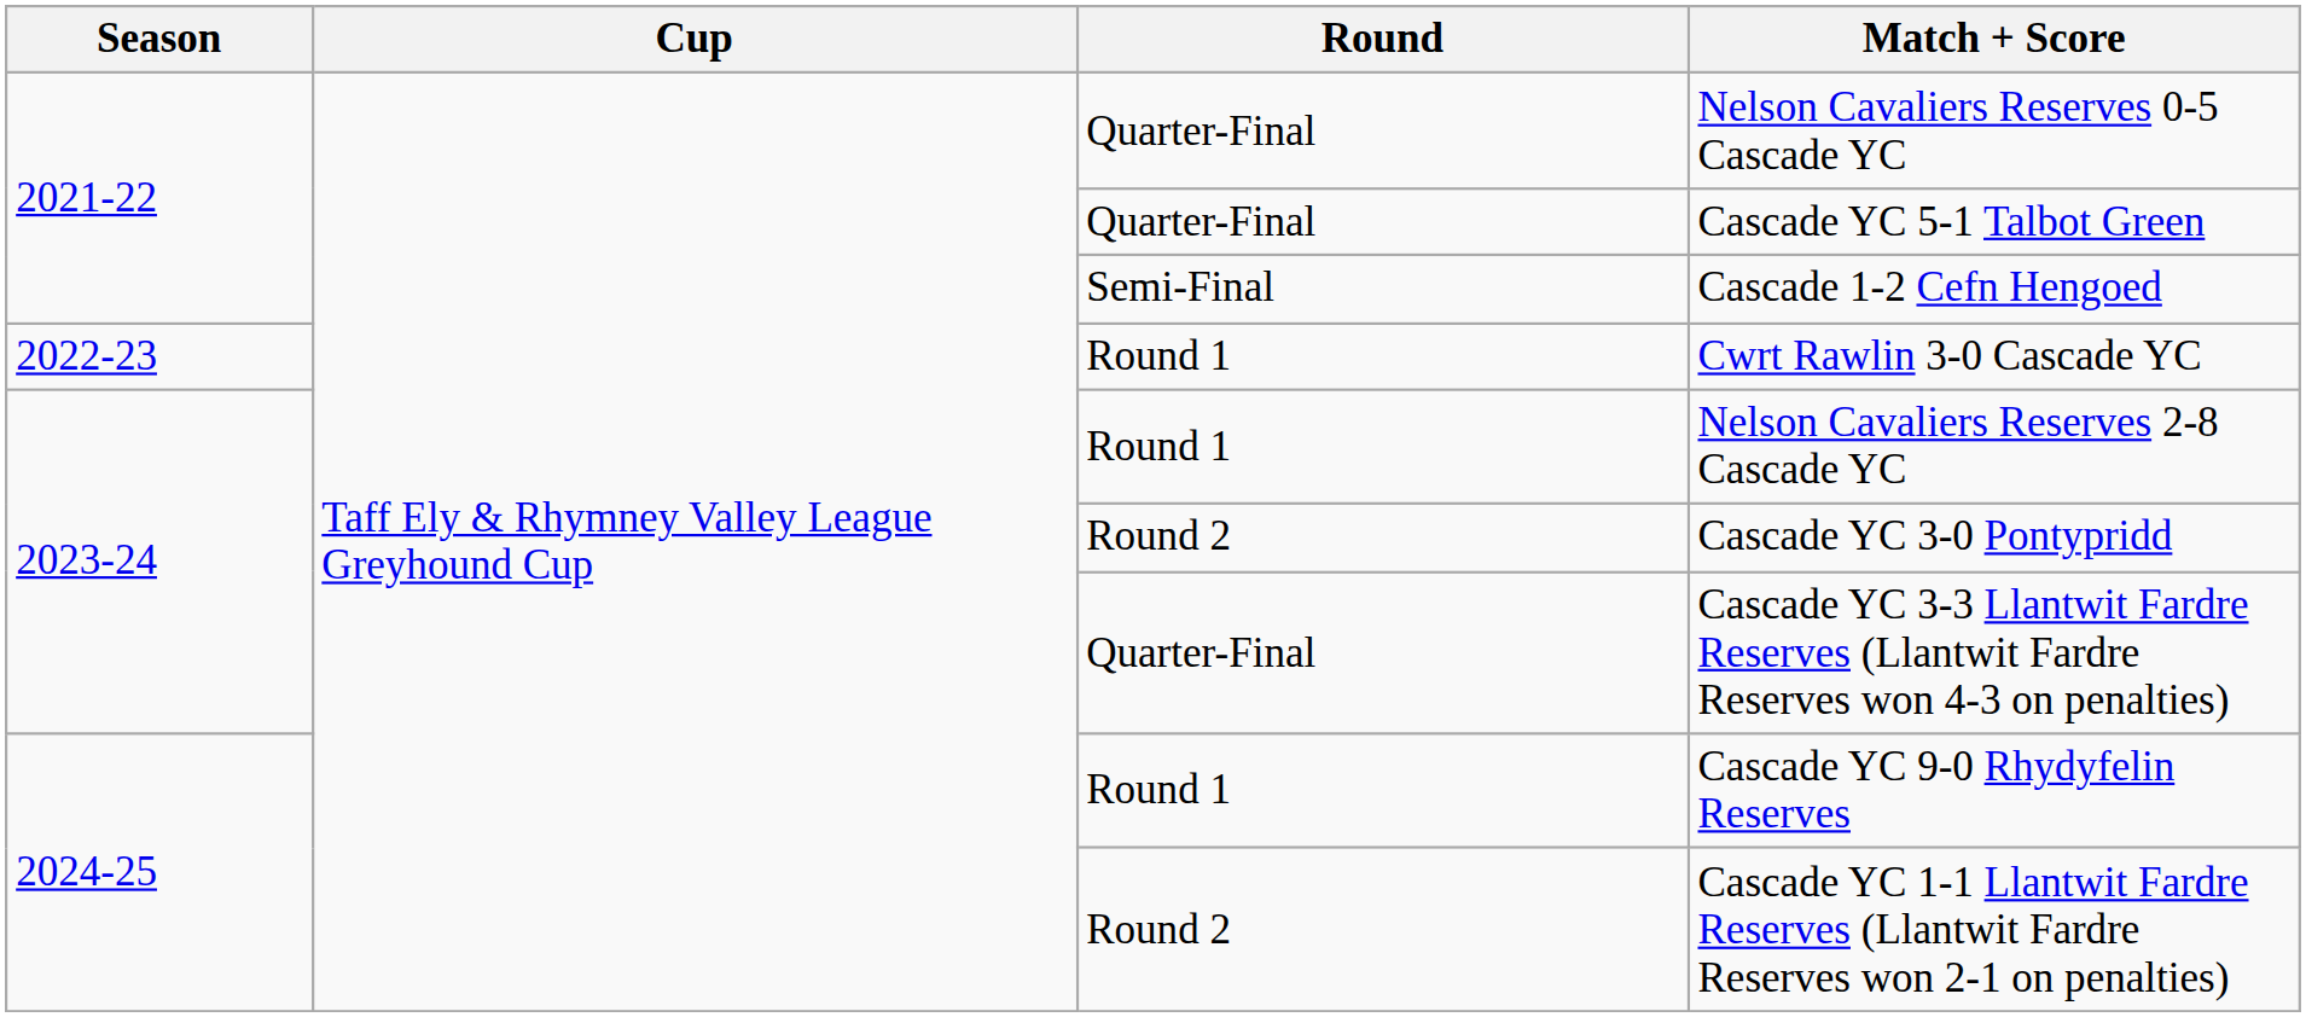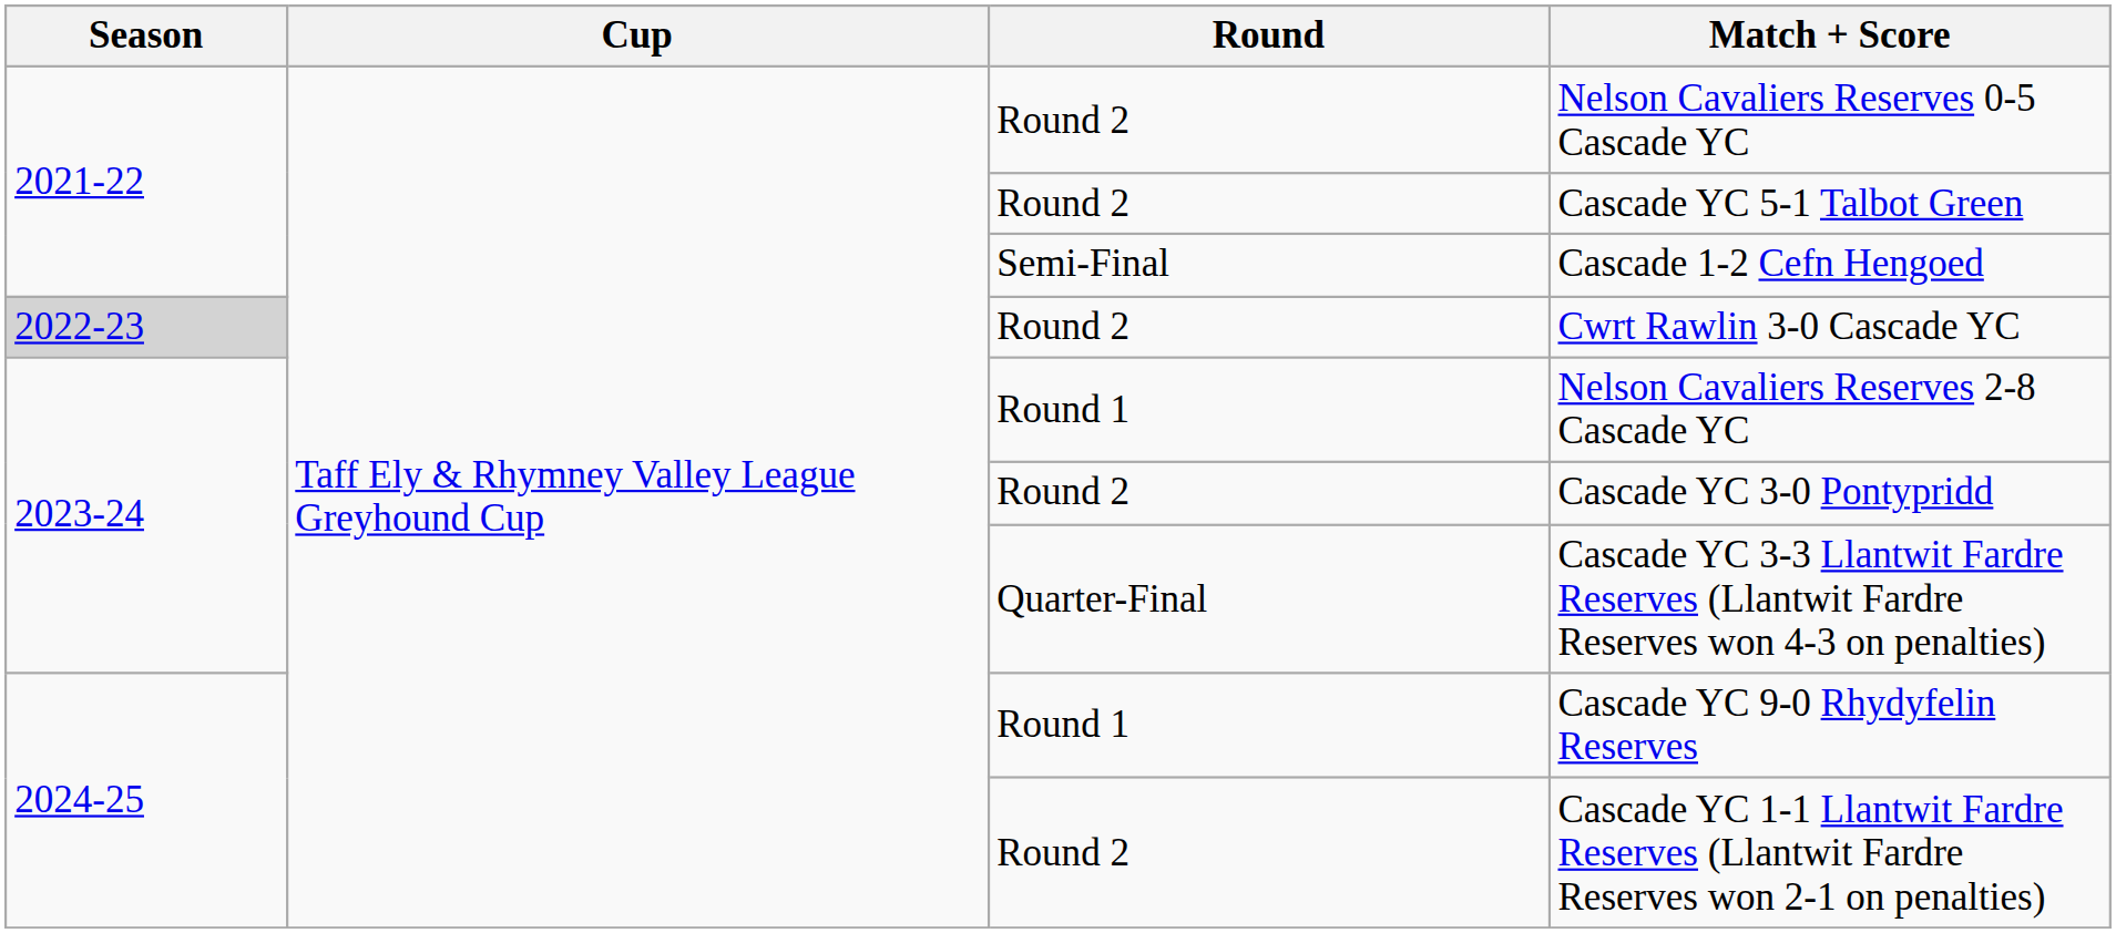Nelson Cavaliers Reserves 0-5 Cascade YC | Round: Quarter-Final -> Round 2
Cascade YC 5-1 Talbot Green | Round: Quarter-Final -> Round 2
Cwrt Rawlin 3-0 Cascade YC | Season: no background -> lightgrey background
Cwrt Rawlin 3-0 Cascade YC | Round: Round 1 -> Round 2
